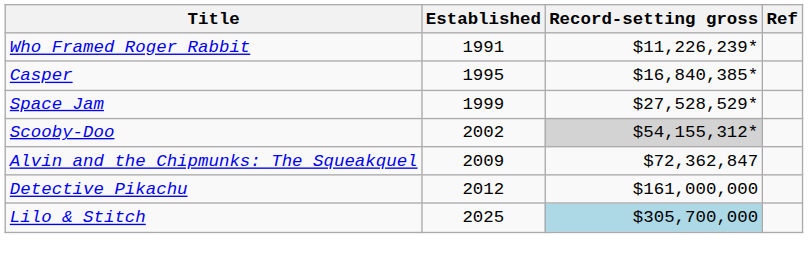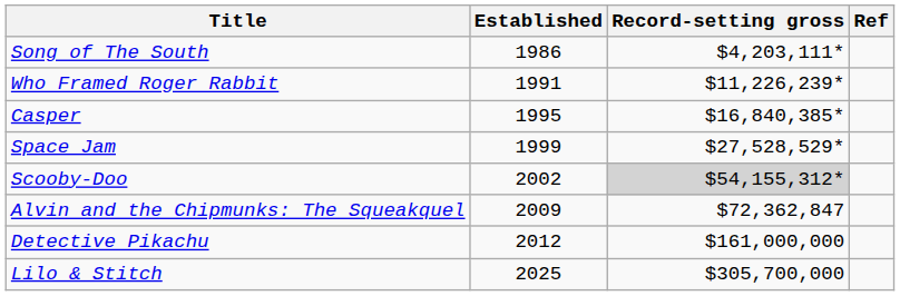+ row: Song of The South | 1986 | $4,203,111*
Lilo & Stitch | Record-setting gross: lightblue background -> no background
